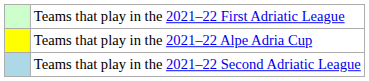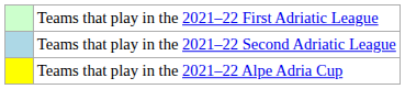rows swapped: Teams that play in the 2021–22 Second Adriatic League <-> Teams that play in the 2021–22 Alpe Adria Cup
